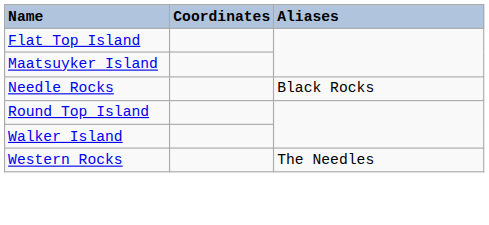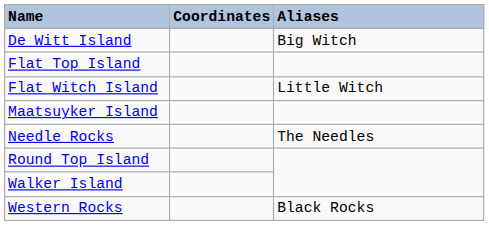+ row: De Witt Island | Big Witch
+ row: Flat Witch Island | Little Witch
Needle Rocks | Aliases: Black Rocks -> The Needles
Western Rocks | Aliases: The Needles -> Black Rocks
